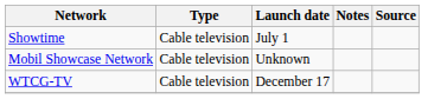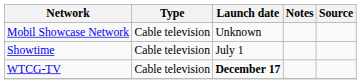rows swapped: Mobil Showcase Network <-> Showtime
WTCG-TV | Launch date: normal -> bold
